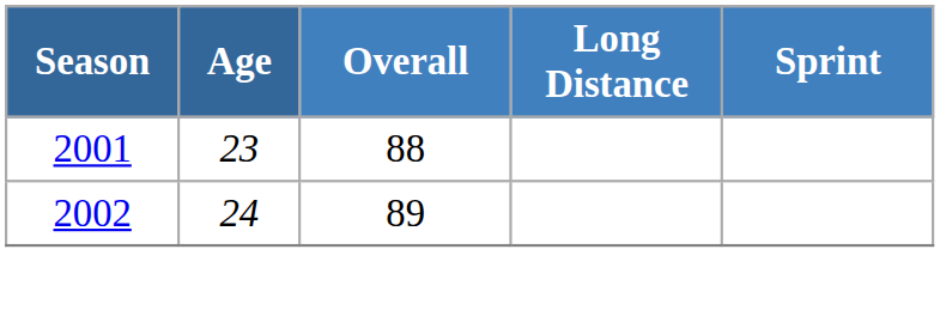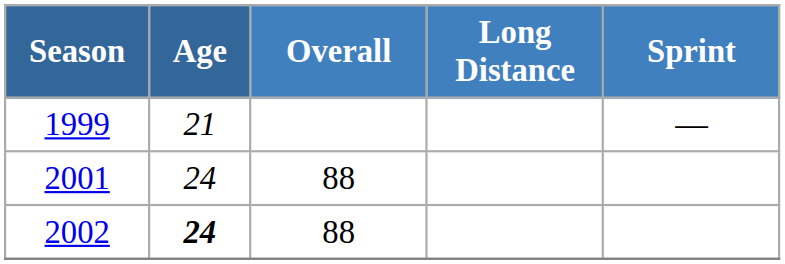+ row: 1999 | 21 | —
2001 | Age: 23 -> 24
2002 | Age: normal -> bold
2002 | Overall: 89 -> 88
